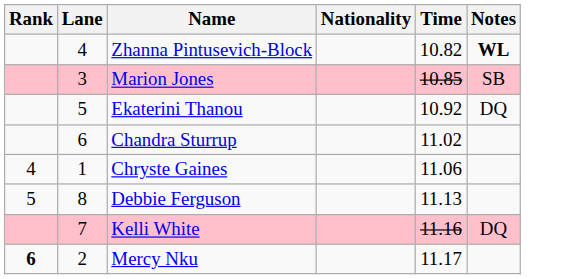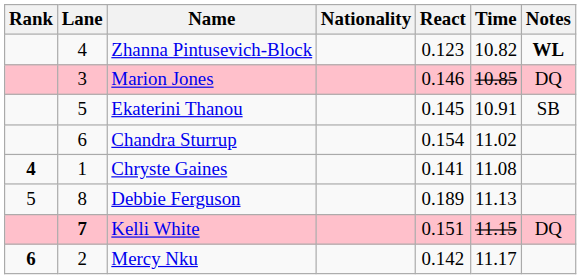+ column: React | 0.123 | 0.146 | 0.145 | 0.154 | 0.141 | 0.189 | 0.151 | 0.142
Marion Jones | Notes: SB -> DQ
Ekaterini Thanou | Time: 10.92 -> 10.91
Ekaterini Thanou | Notes: DQ -> SB
Chryste Gaines | Rank: normal -> bold
Chryste Gaines | Time: 11.06 -> 11.08
Kelli White | Lane: normal -> bold
Kelli White | Time: 11.16 -> 11.15
